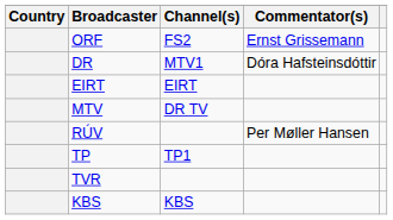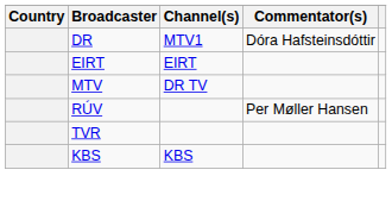- row: ORF | FS2 | Ernst Grissemann
- row: TP | TP1
